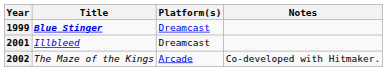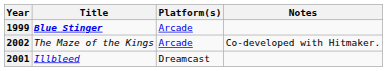1999 | Platform(s): Dreamcast -> Arcade
rows swapped: 2001 <-> 2002
